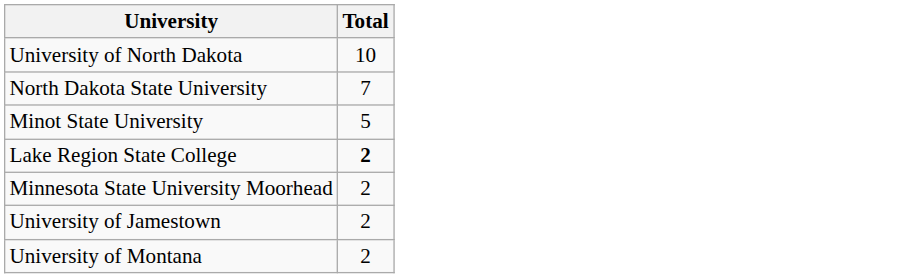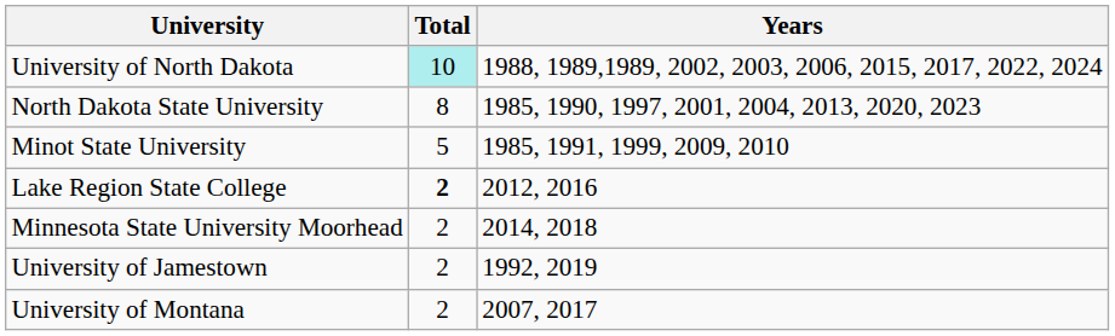+ column: Years | 1988, 1989,1989, 2002, 2003, 2006, 2015, 2017, 2022, 2024 | 1985, 1990, 1997, 2001, 2004, 2013, 2020, 2023 | 1985, 1991, 1999, 2009, 2010 | 2012, 2016 | 2014, 2018 | 1992, 2019 | 2007, 2017
University of North Dakota | Total: no background -> paleturquoise background
North Dakota State University | Total: 7 -> 8
